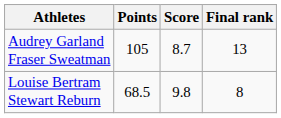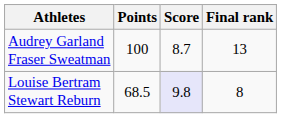Audrey Garland Fraser Sweatman | Points: 105 -> 100
Louise Bertram Stewart Reburn | Score: no background -> lavender background
